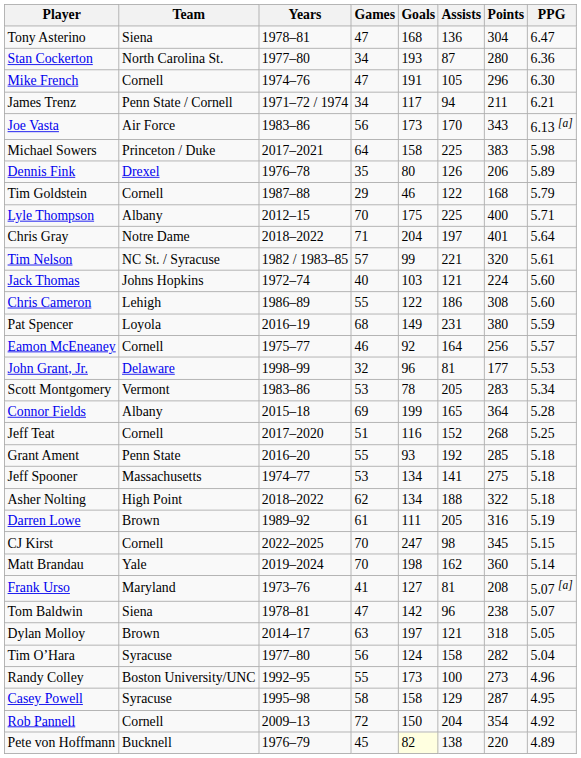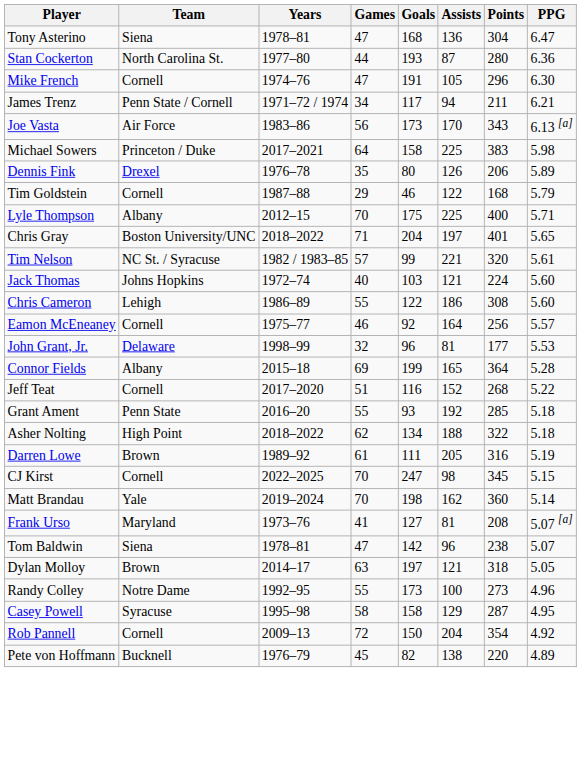Stan Cockerton | Games: 34 -> 44
Chris Gray | Team: Notre Dame -> Boston University/UNC
Chris Gray | PPG: 5.64 -> 5.65
- row: Pat Spencer | Loyola | 2016–19 | 68 | 149 | 231 | 380 | 5.59
- row: Scott Montgomery | Vermont | 1983–86 | 53 | 78 | 205 | 283 | 5.34
Jeff Teat | PPG: 5.25 -> 5.22
- row: Jeff Spooner | Massachusetts | 1974–77 | 53 | 134 | 141 | 275 | 5.18
- row: Tim O’Hara | Syracuse | 1977–80 | 56 | 124 | 158 | 282 | 5.04
Randy Colley | Team: Boston University/UNC -> Notre Dame
Pete von Hoffmann | Goals: lightyellow background -> no background
